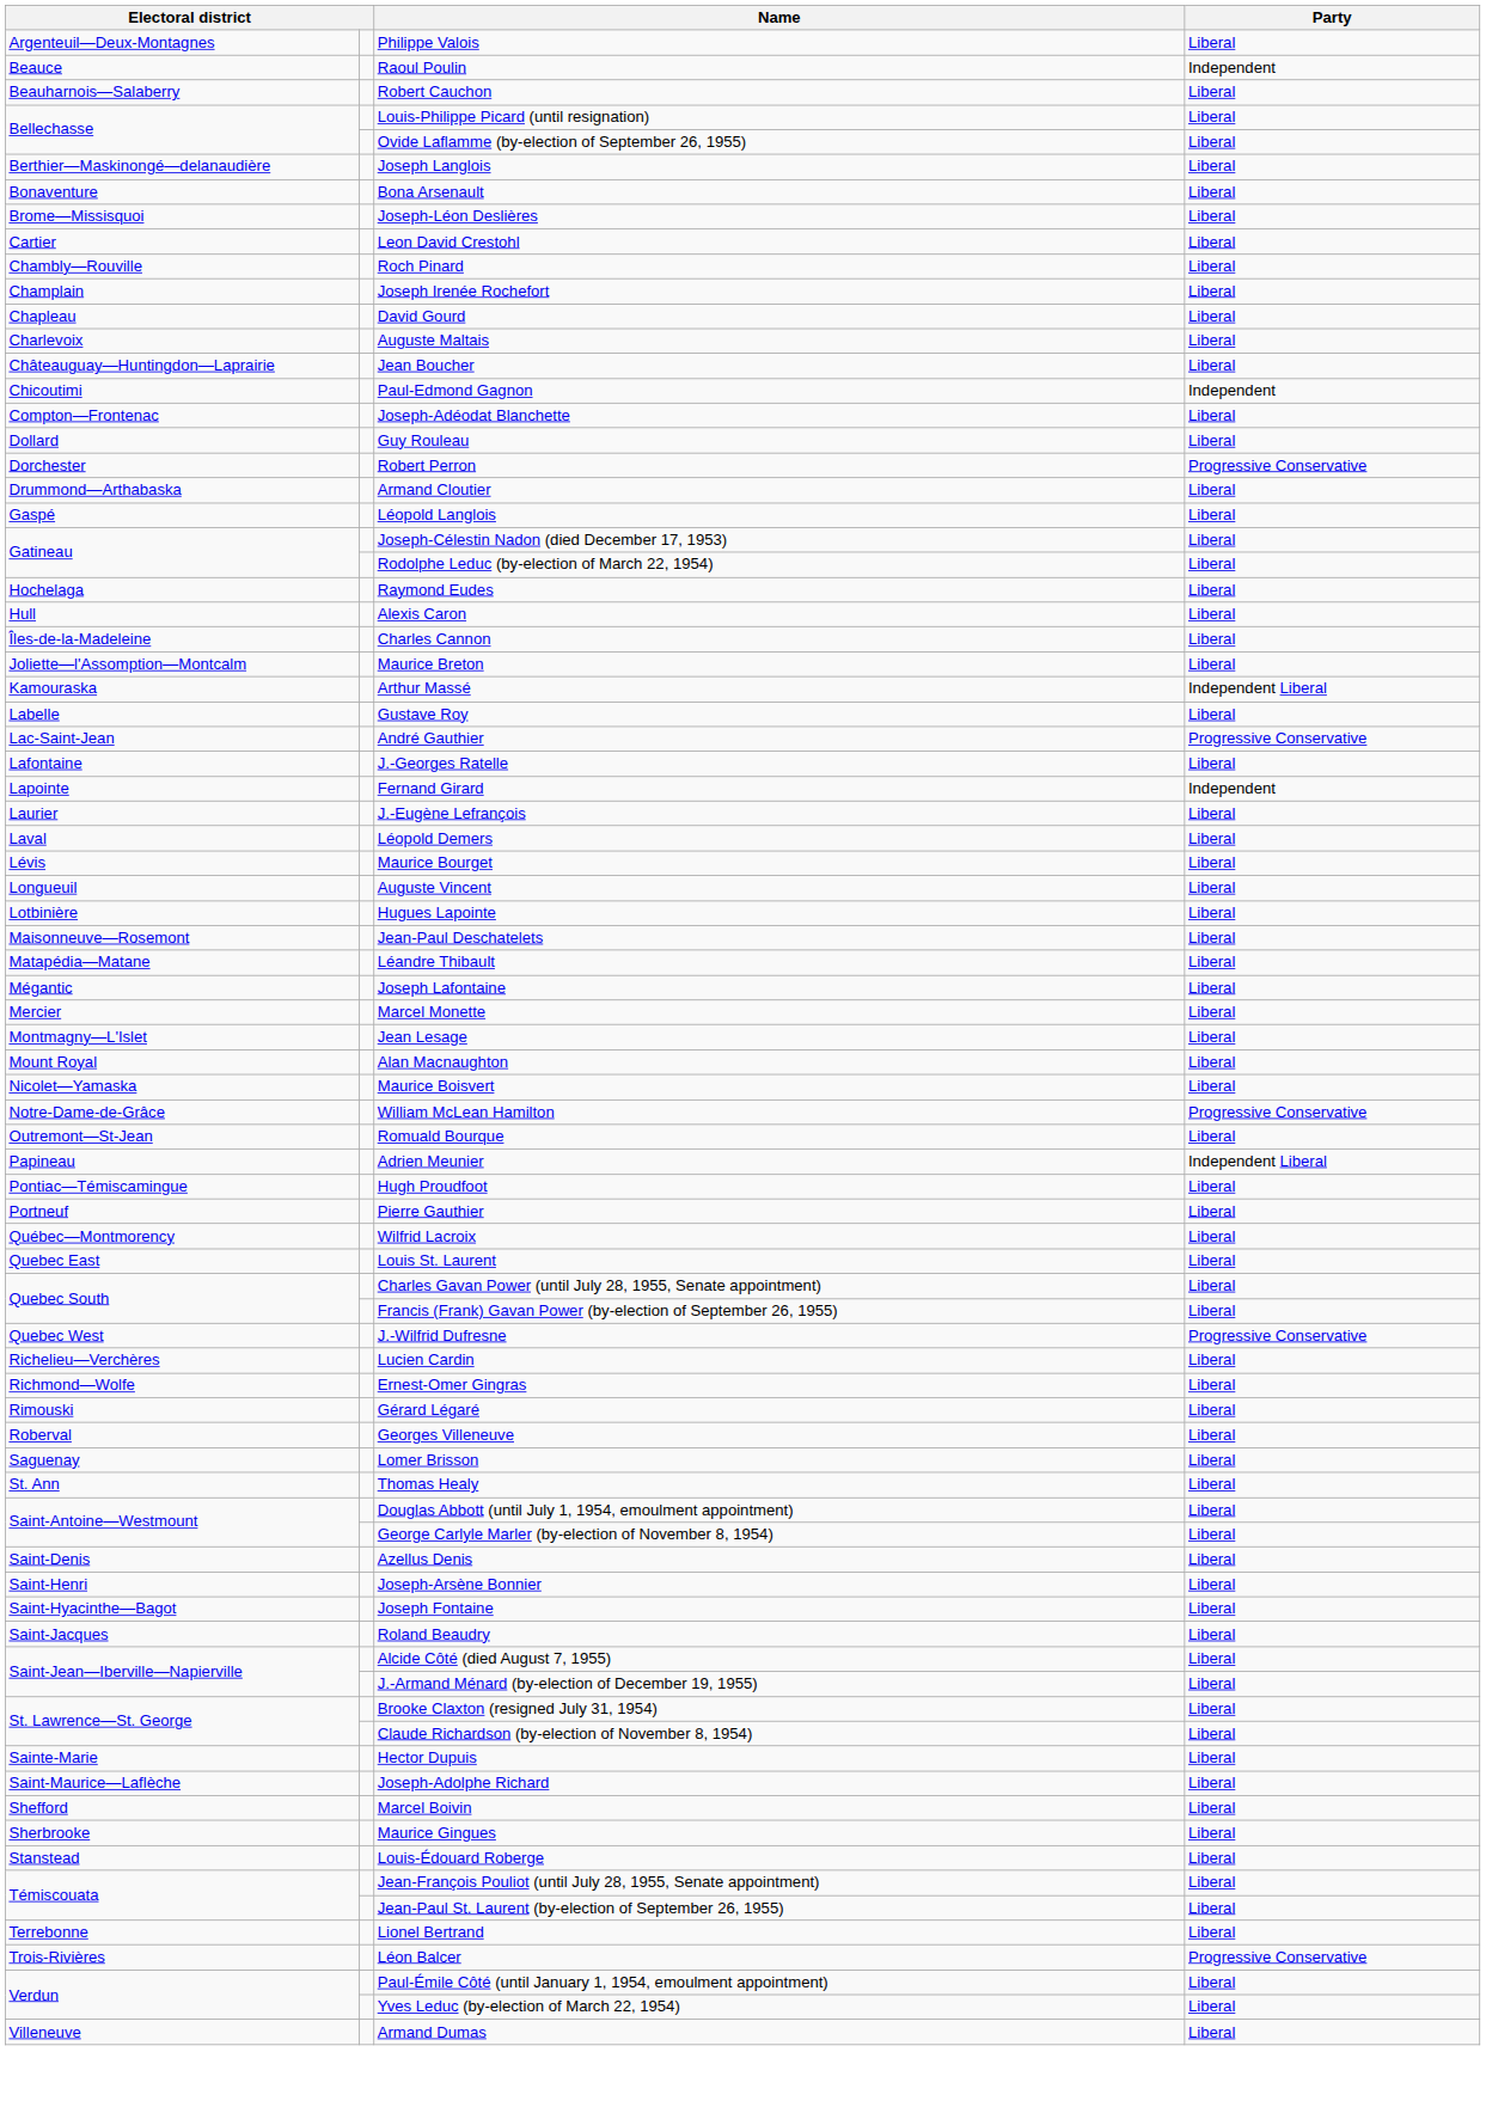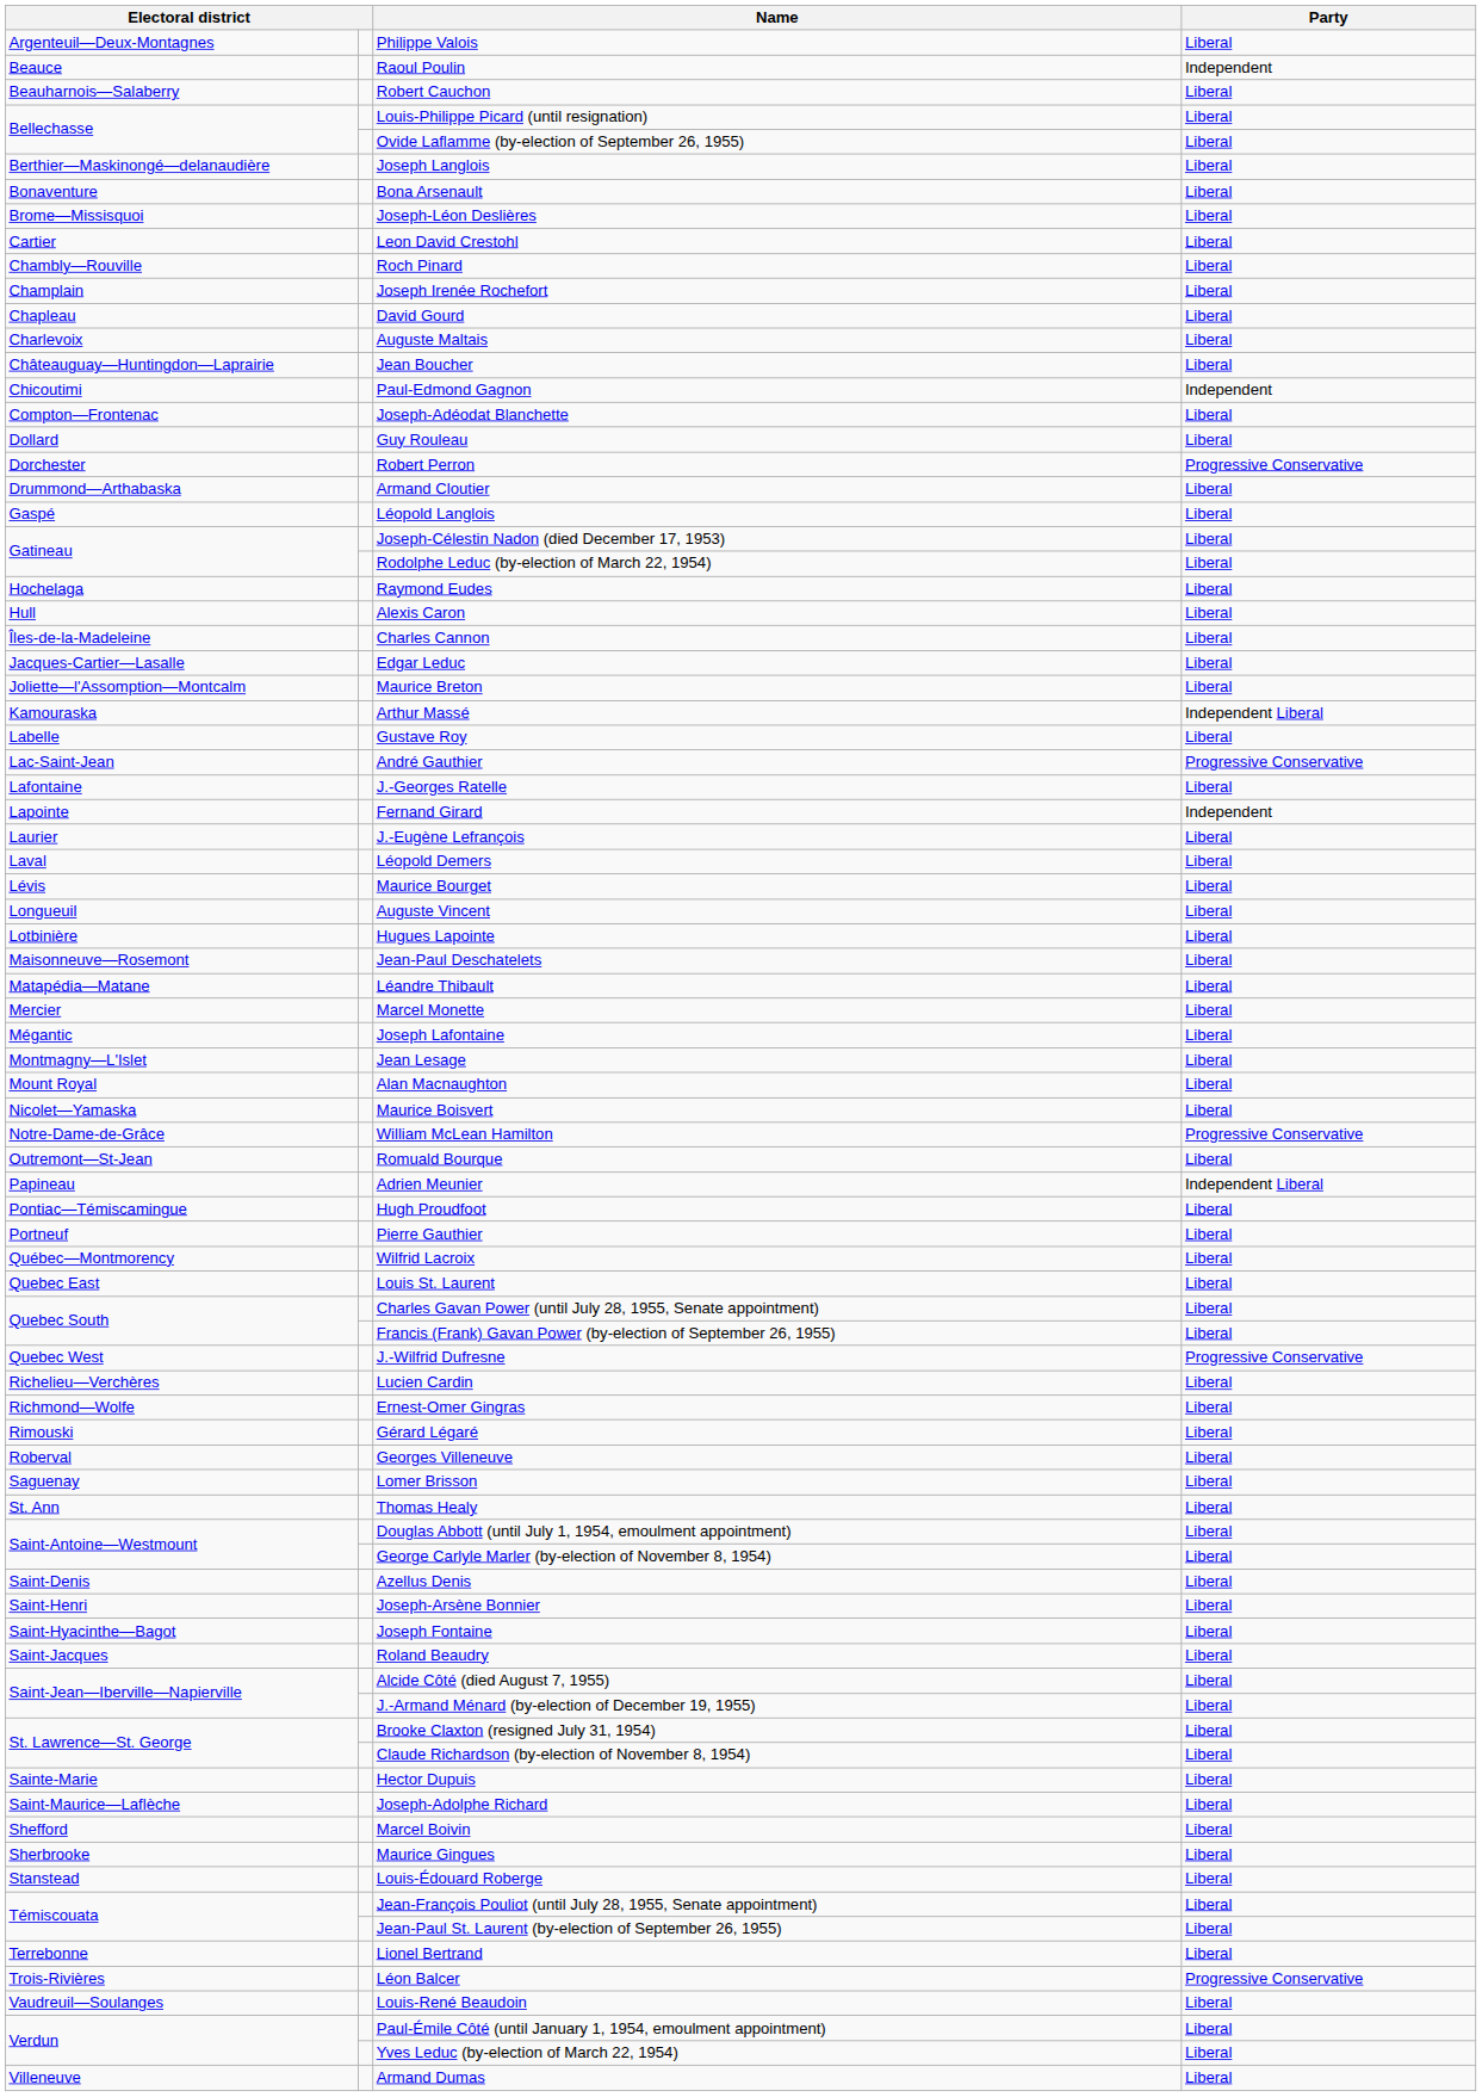+ row: Jacques-Cartier—Lasalle | Edgar Leduc | Liberal
rows swapped: Joseph Lafontaine <-> Marcel Monette
+ row: Vaudreuil—Soulanges | Louis-René Beaudoin | Liberal
